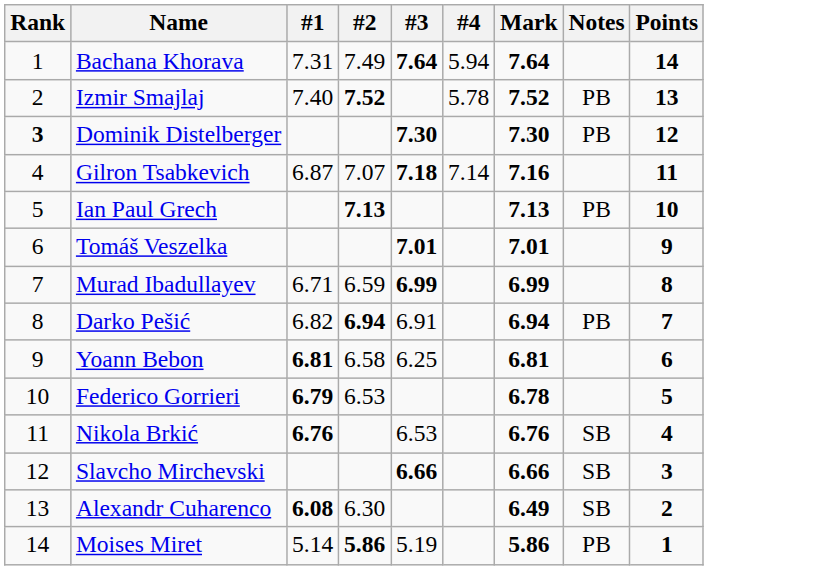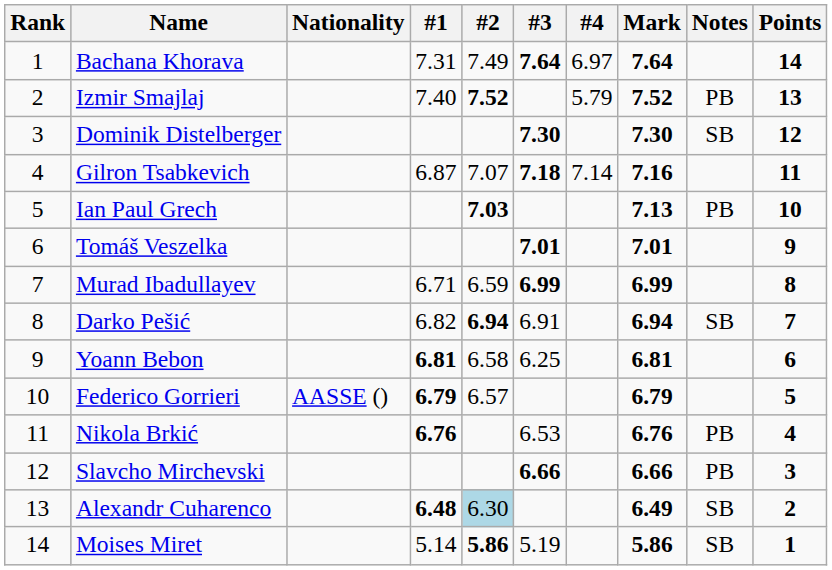+ column: Nationality | AASSE ()
Bachana Khorava | #4: 5.94 -> 6.97
Izmir Smajlaj | #4: 5.78 -> 5.79
Dominik Distelberger | Rank: bold -> normal
Dominik Distelberger | Notes: PB -> SB
Ian Paul Grech | #2: 7.13 -> 7.03
Darko Pešić | Notes: PB -> SB
Federico Gorrieri | #2: 6.53 -> 6.57
Federico Gorrieri | Mark: 6.78 -> 6.79
Nikola Brkić | Notes: SB -> PB
Slavcho Mirchevski | Notes: SB -> PB
Alexandr Cuharenco | #1: 6.08 -> 6.48
Alexandr Cuharenco | #2: no background -> lightblue background
Moises Miret | Notes: PB -> SB
